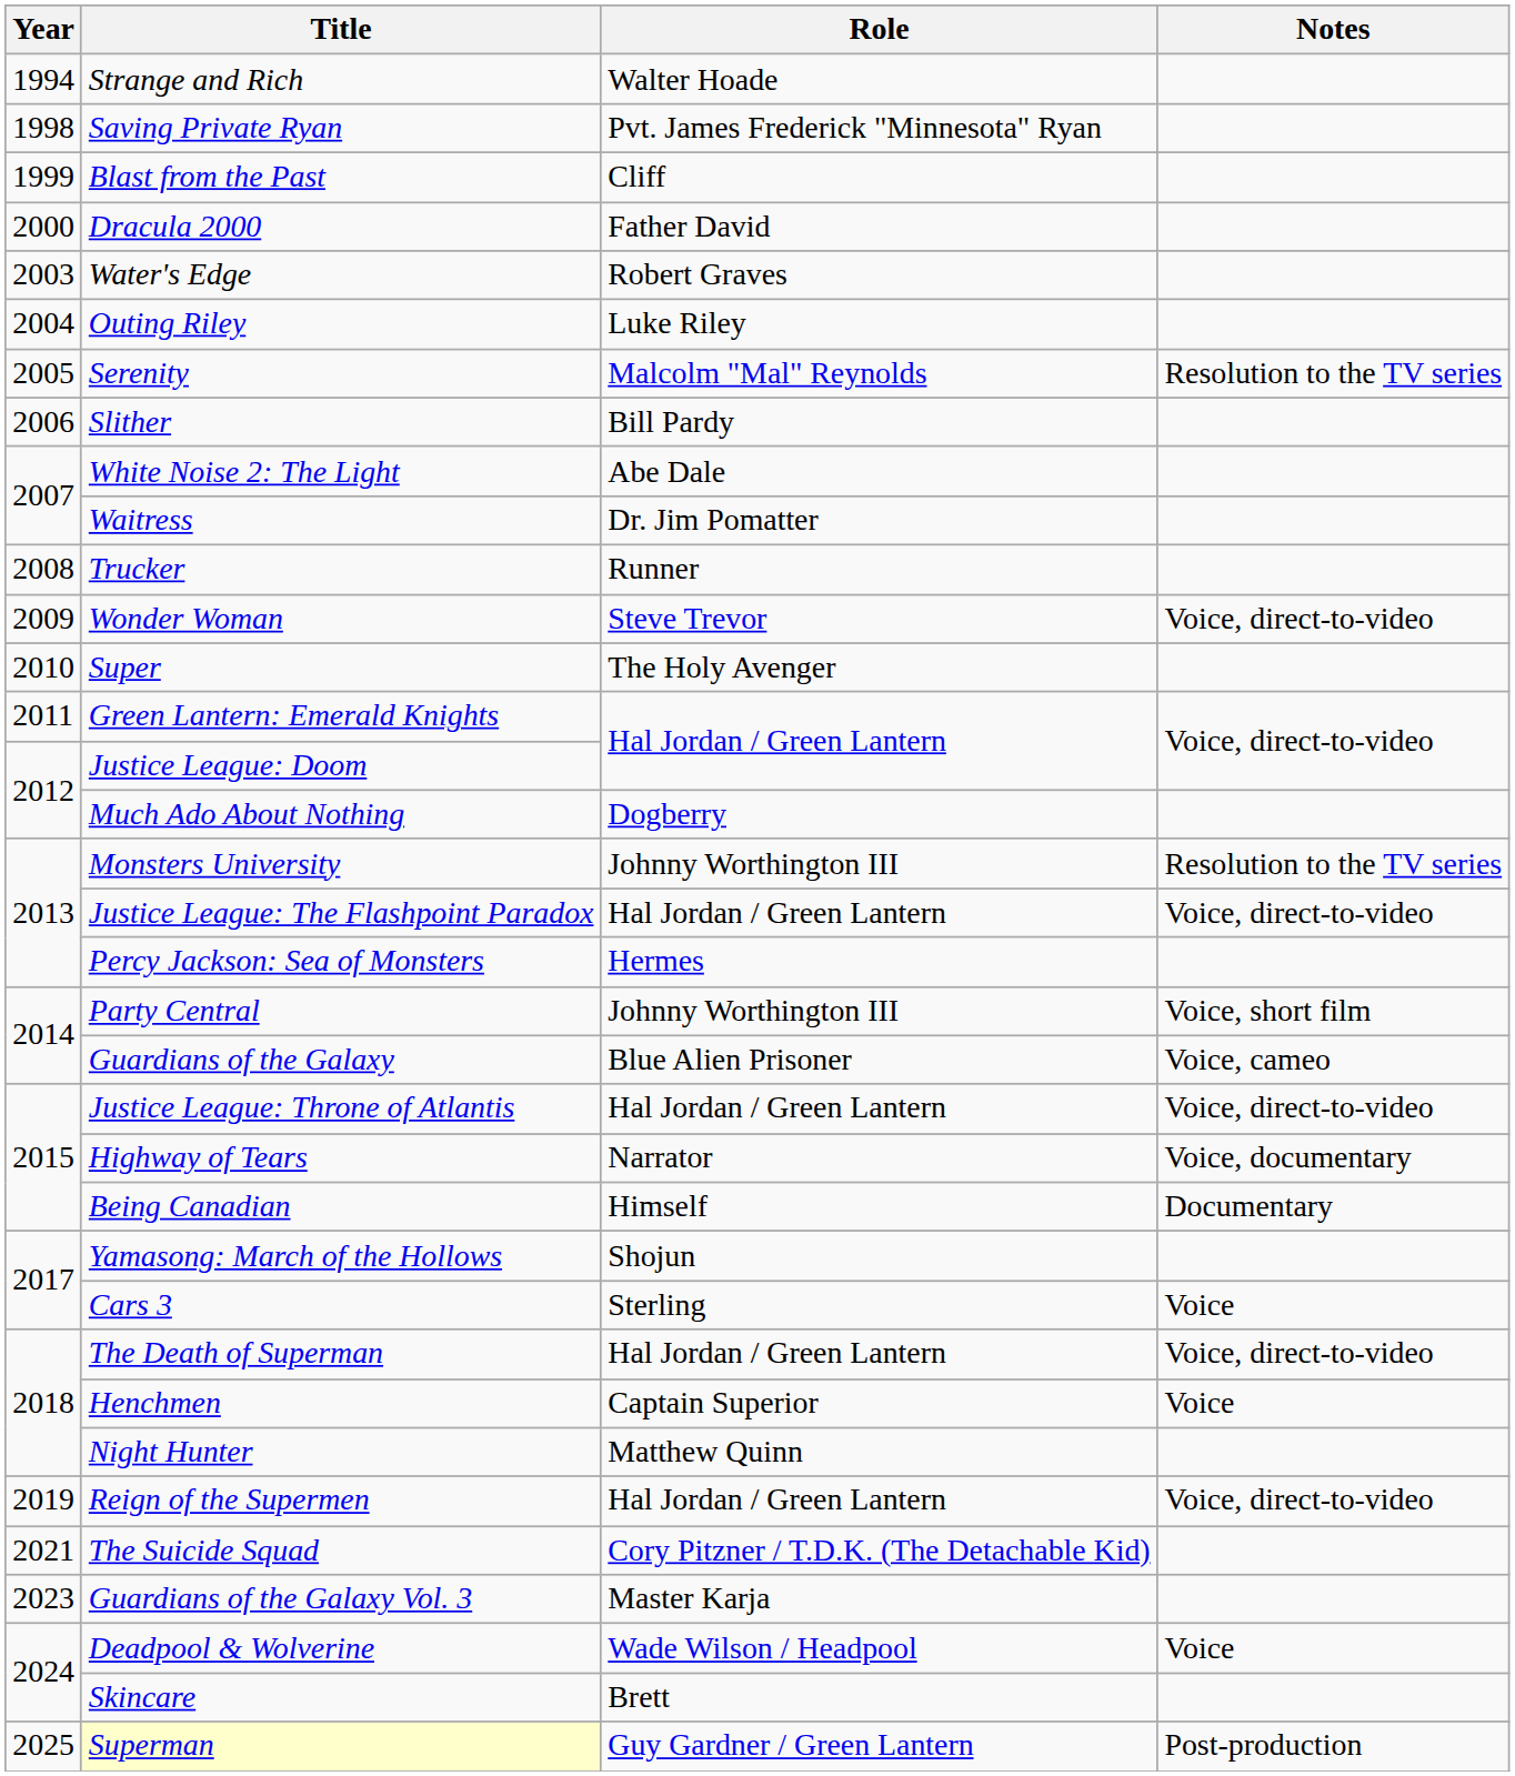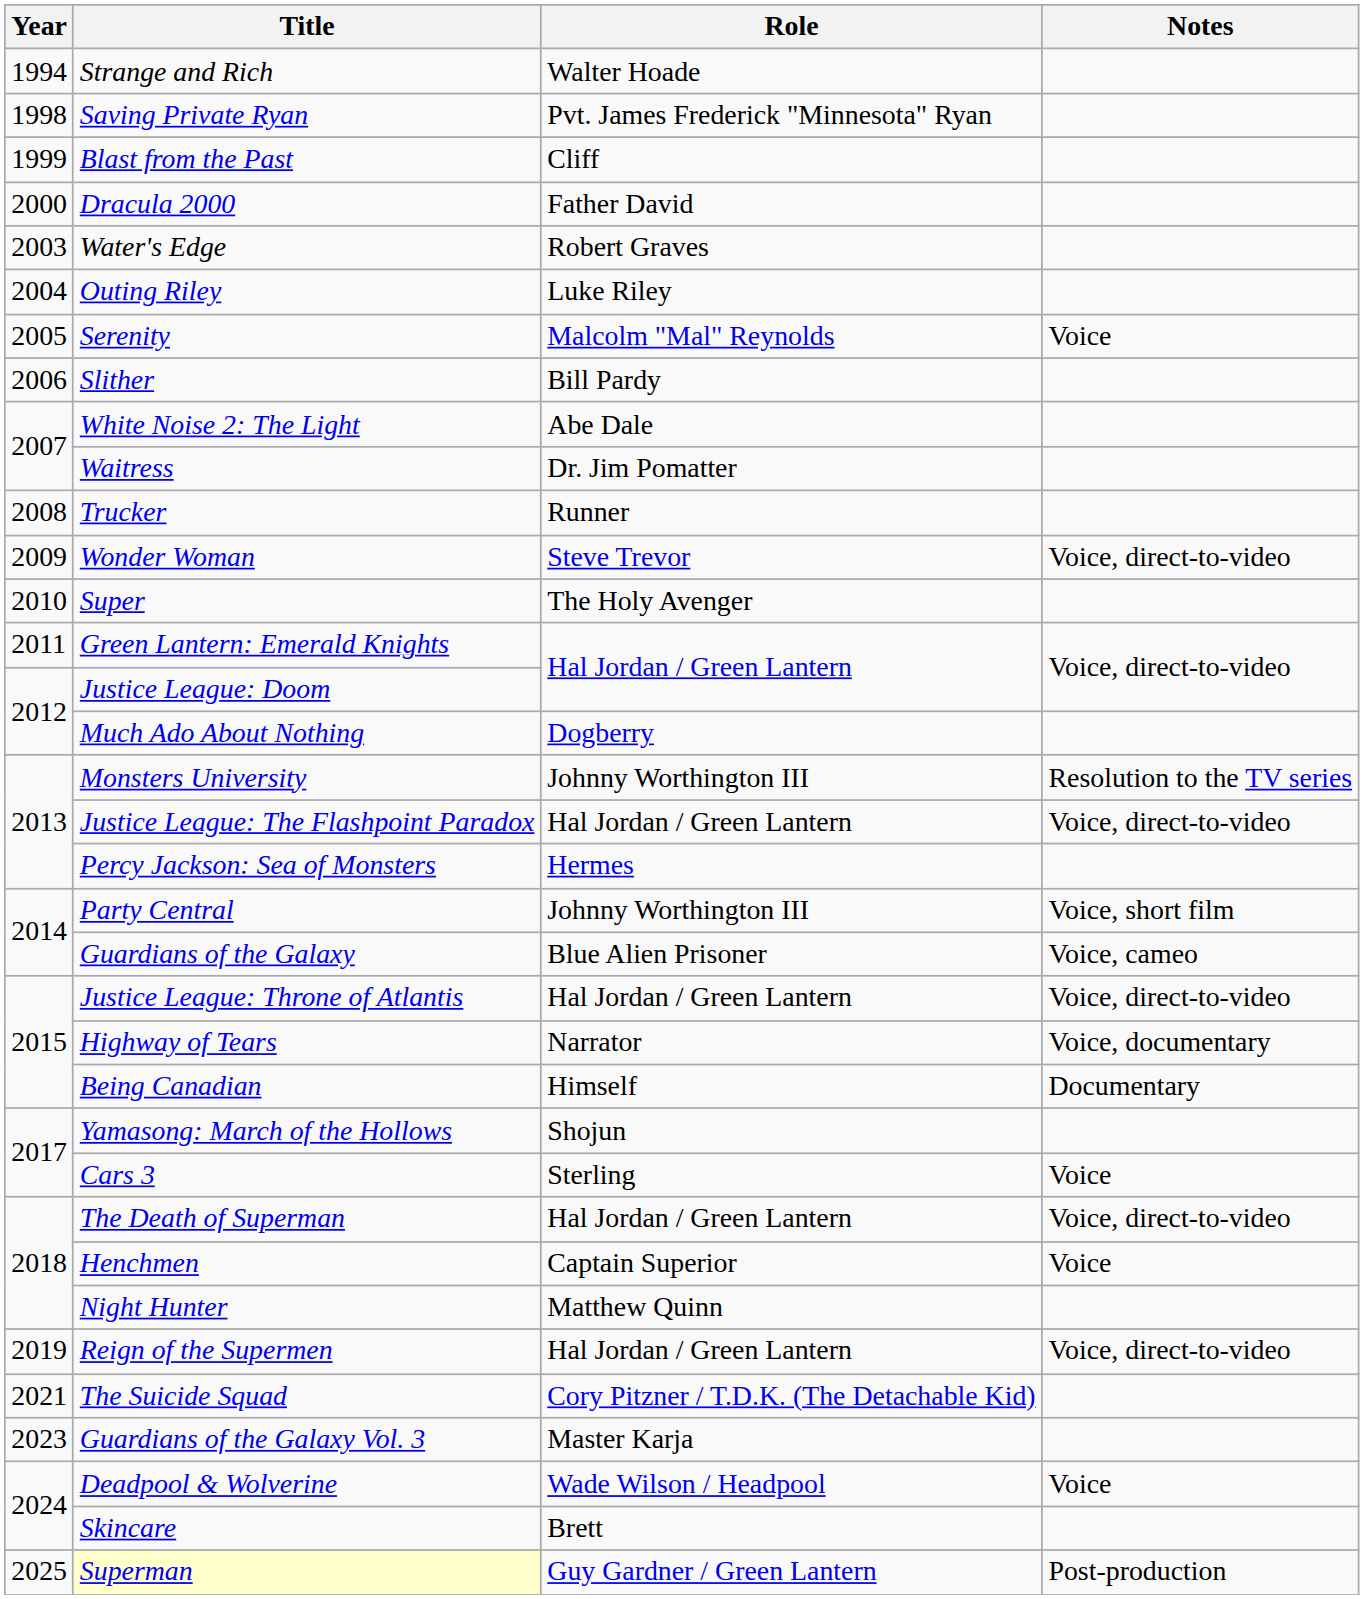Serenity | Notes: Resolution to the TV series -> Voice
